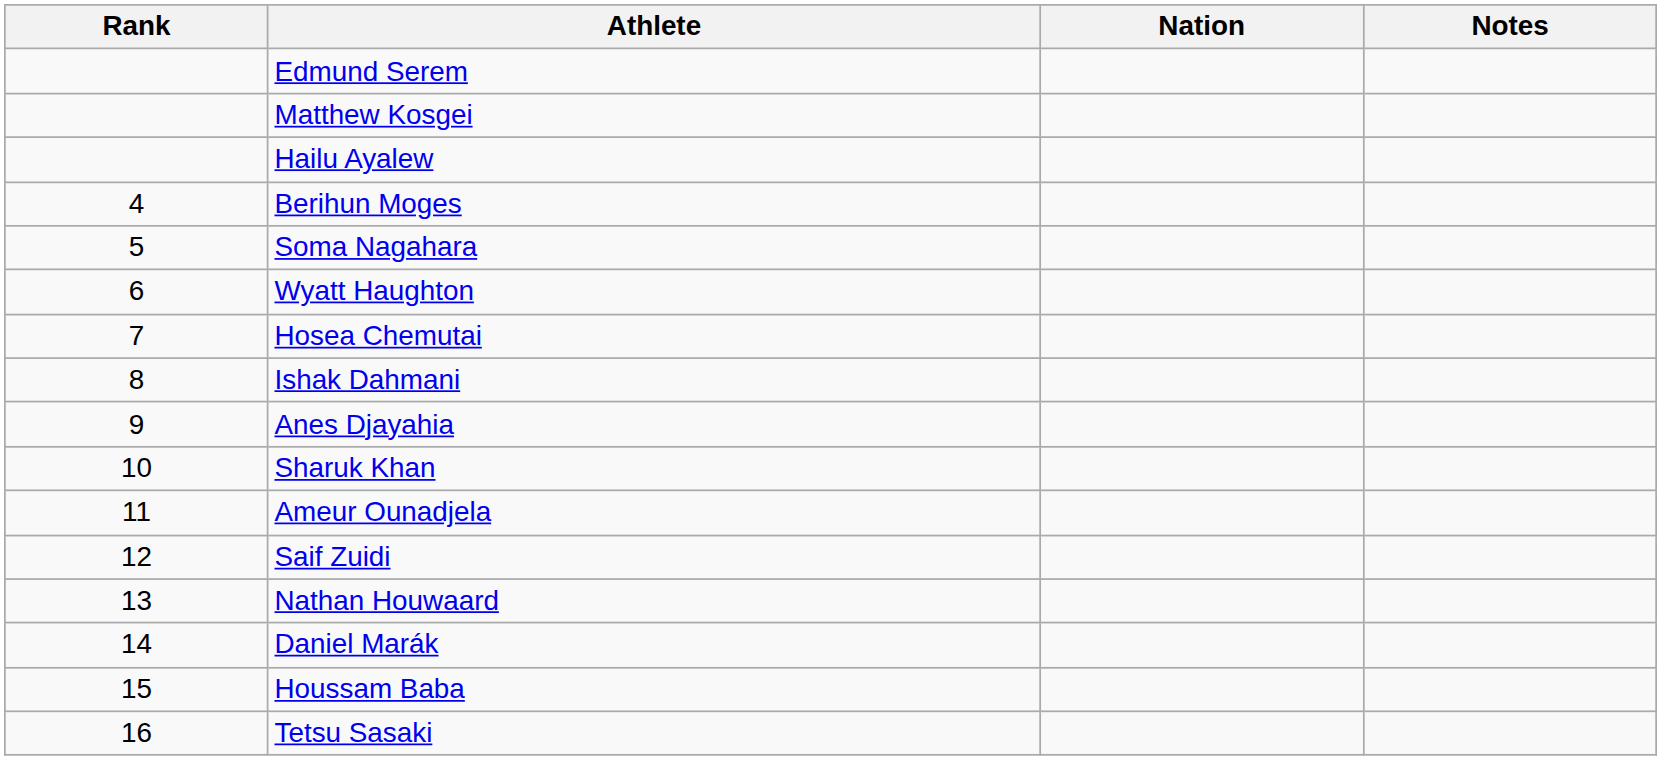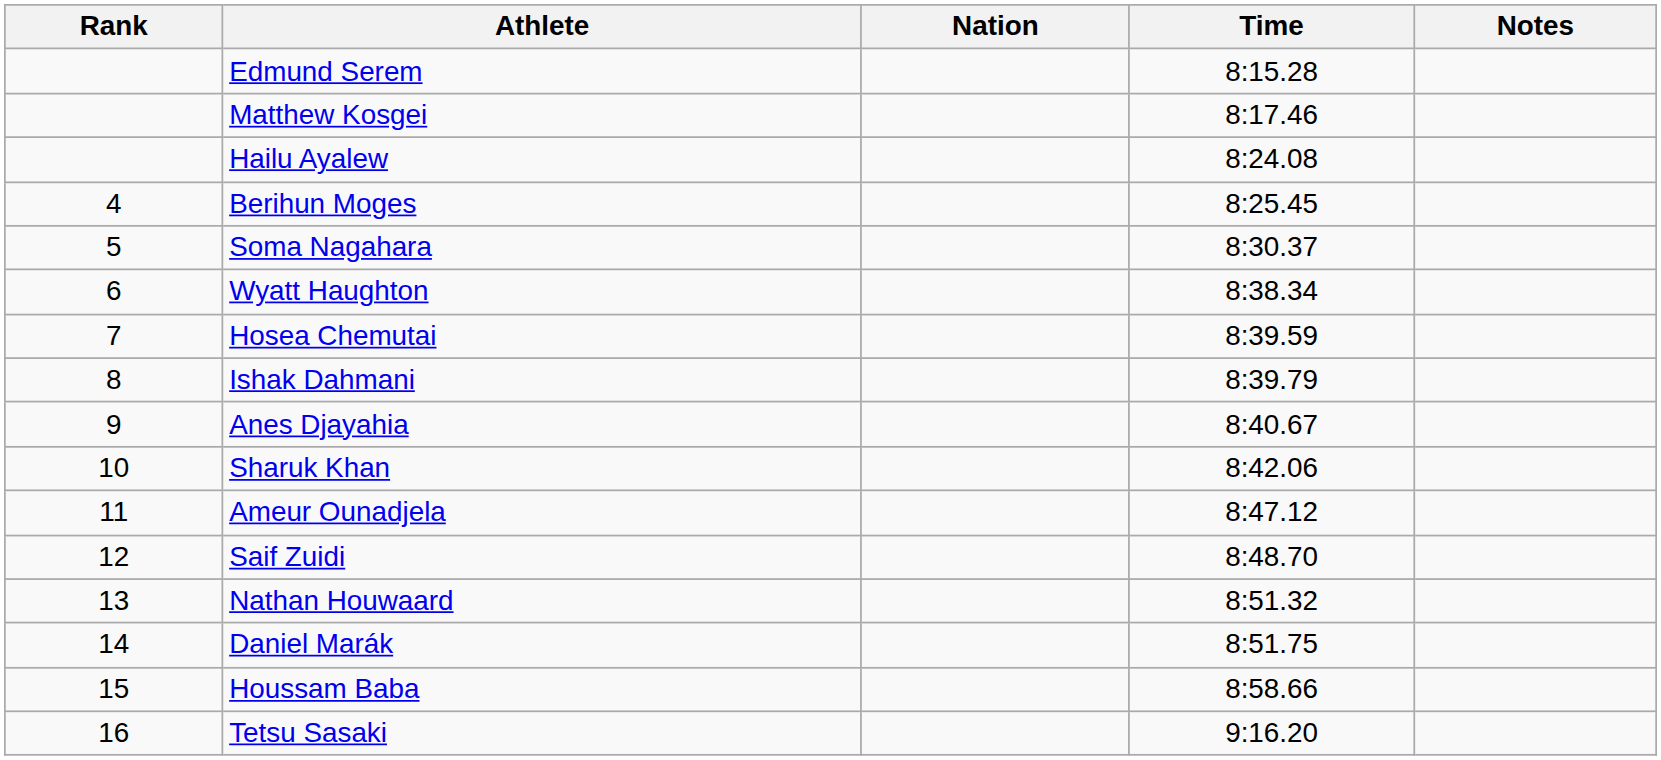+ column: Time | 8:15.28 | 8:17.46 | 8:24.08 | 8:25.45 | 8:30.37 | 8:38.34 | 8:39.59 | 8:39.79 | 8:40.67 | 8:42.06 | 8:47.12 | 8:48.70 | 8:51.32 | 8:51.75 | 8:58.66 | 9:16.20
